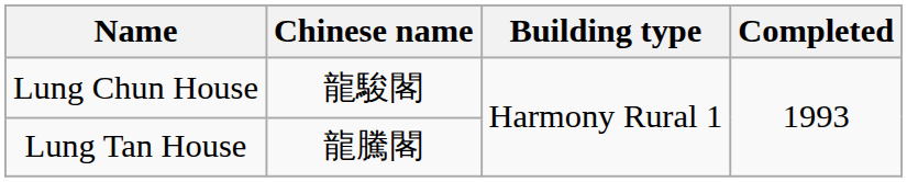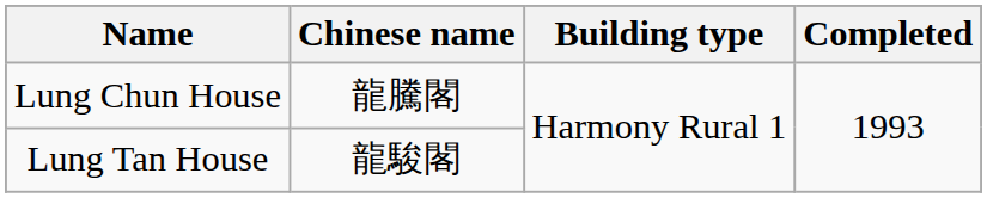Lung Chun House | Chinese name: 龍駿閣 -> 龍騰閣
Lung Tan House | Chinese name: 龍騰閣 -> 龍駿閣
